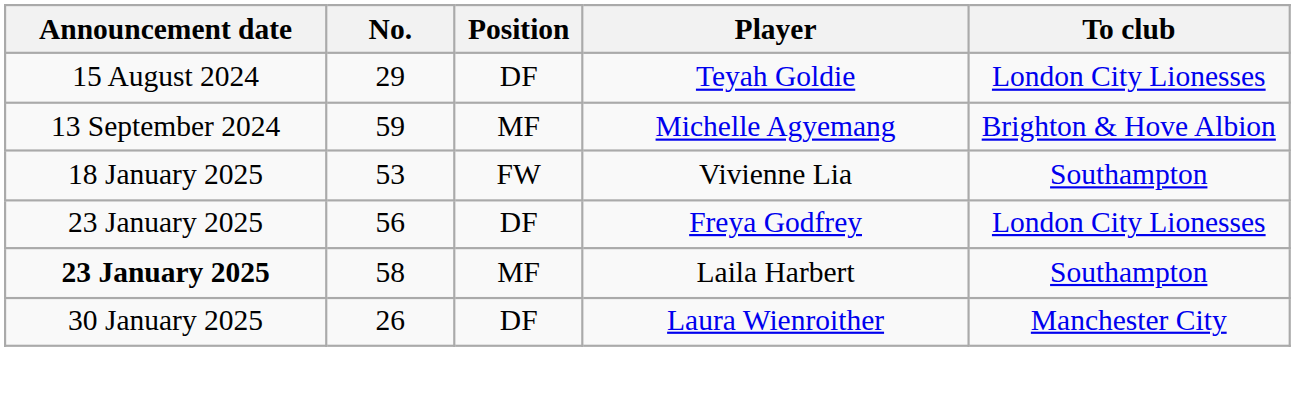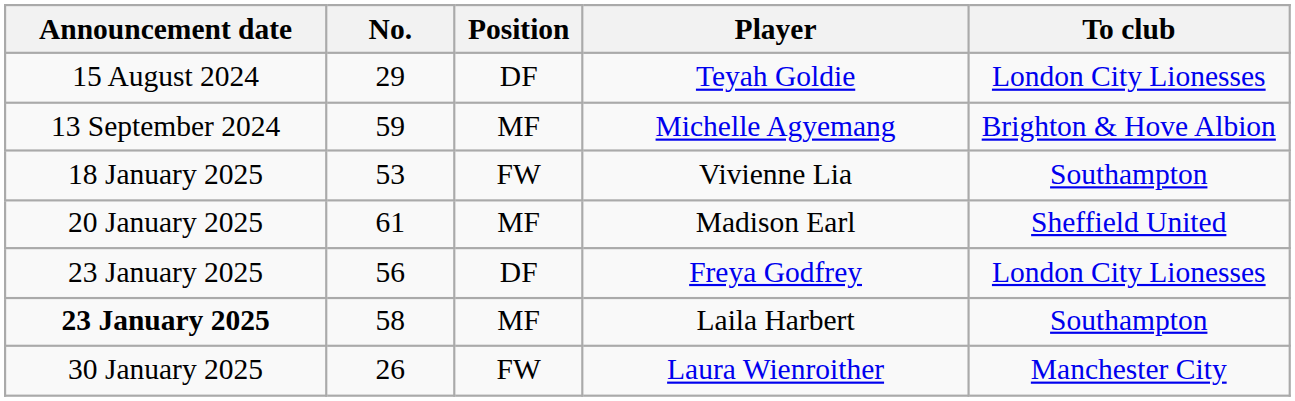+ row: 20 January 2025 | 61 | MF | Madison Earl | Sheffield United
Laura Wienroither | Position: DF -> FW
